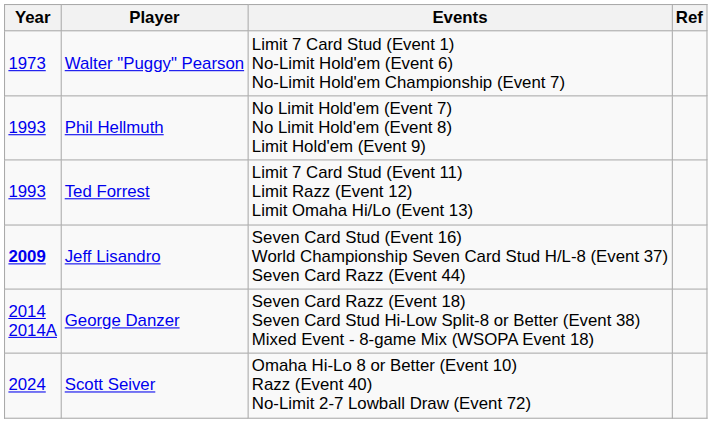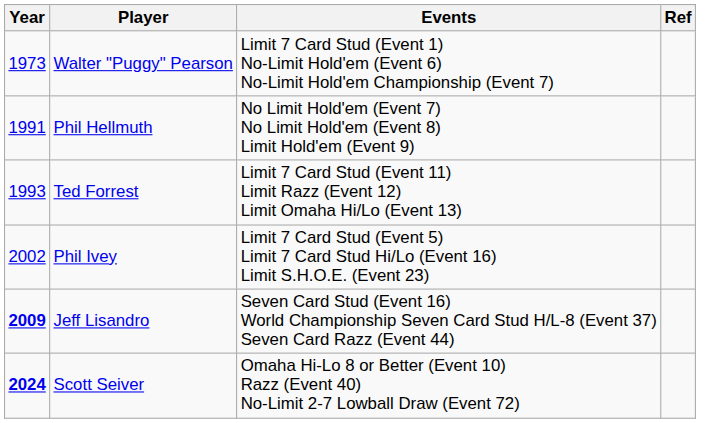Phil Hellmuth | Year: 1993 -> 1991
+ row: 2002 | Phil Ivey | Limit 7 Card Stud (Event 5) Limit 7 Card Stud Hi/Lo (Event 16) Limit S.H.O.E. (Event 23)
- row: 2014 2014A | George Danzer | Seven Card Razz (Event 18) Seven Card Stud Hi-Low Split-8 or Better (Event 38) Mixed Event - 8-game Mix (WSOPA Event 18)
Scott Seiver | Year: normal -> bold
